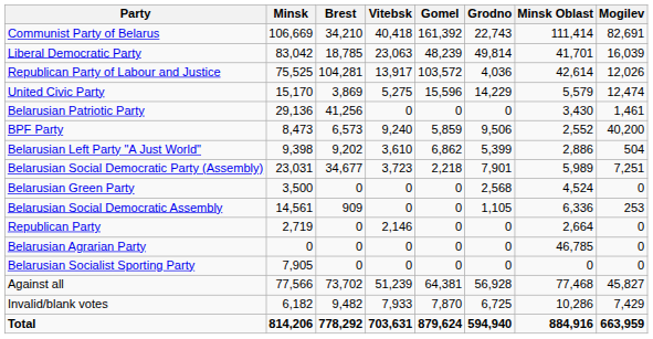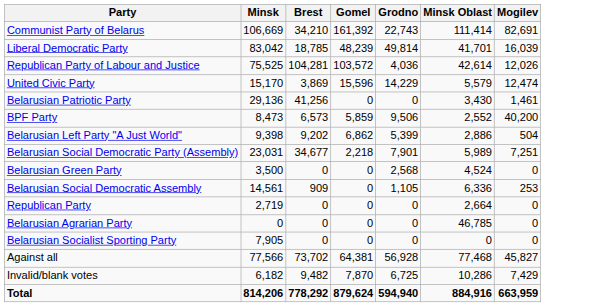- column: Vitebsk | 40,418 | 23,063 | 13,917 | 5,275 | 0 | 9,240 | 3,610 | 3,723 | 0 | 0 | 2,146 | 0 | 0 | 51,239 | 7,933 | 703,631
